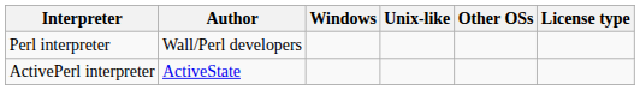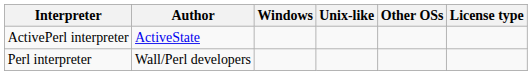rows swapped: ActivePerl interpreter <-> Perl interpreter
